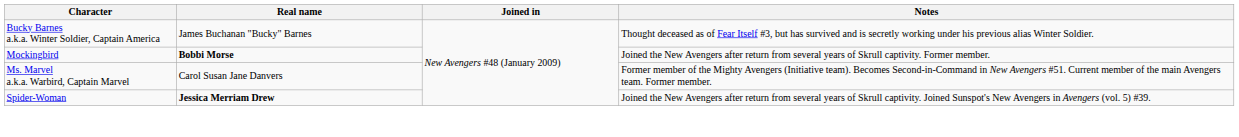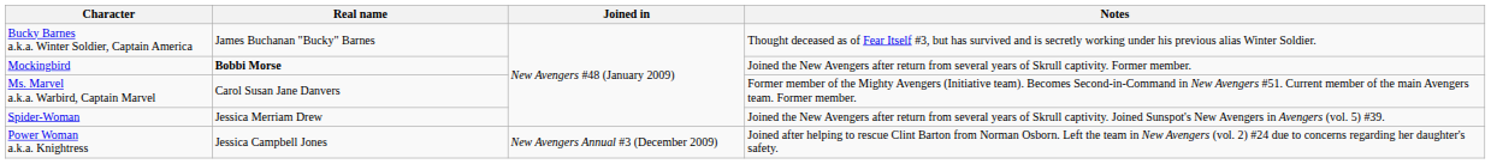Spider-Woman | Real name: bold -> normal
+ row: Power Woman a.k.a. Knightress | Jessica Campbell Jones | New Avengers Annual #3 (December 2009) | Joined after helping to rescue Clint Barton from Norman Osborn. Left the team in New Avengers (vol. 2) #24 due to concerns regarding her daughter's safety.
